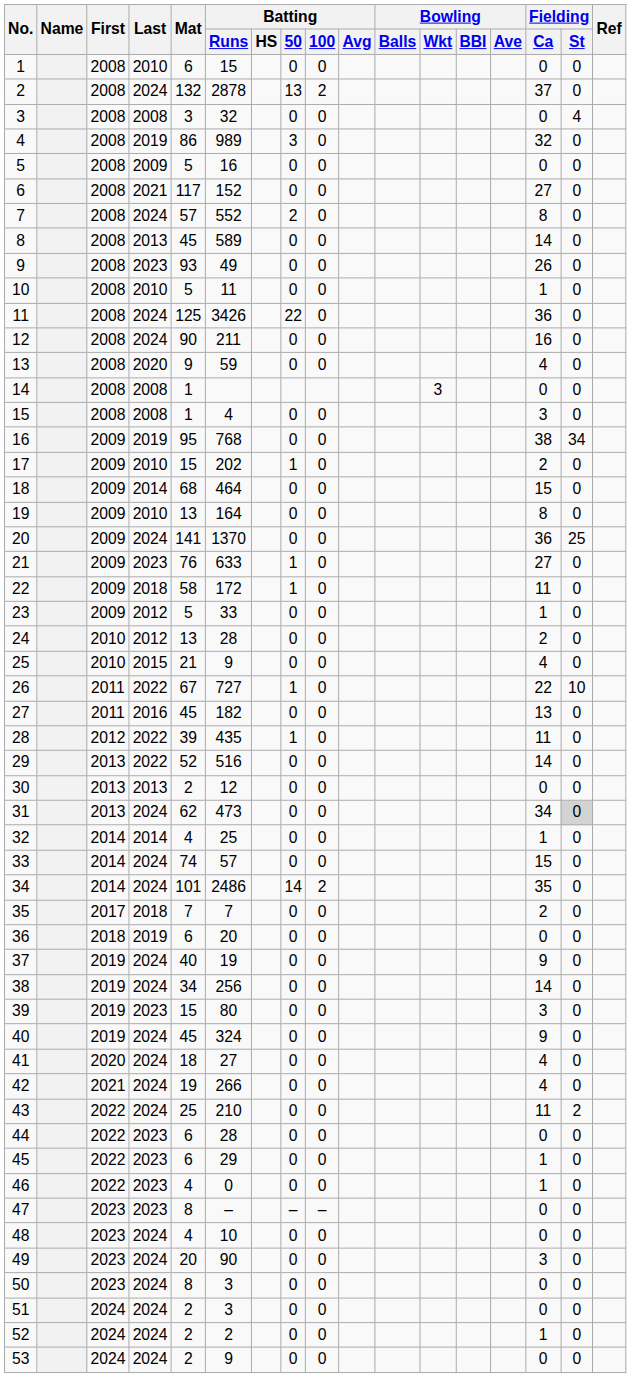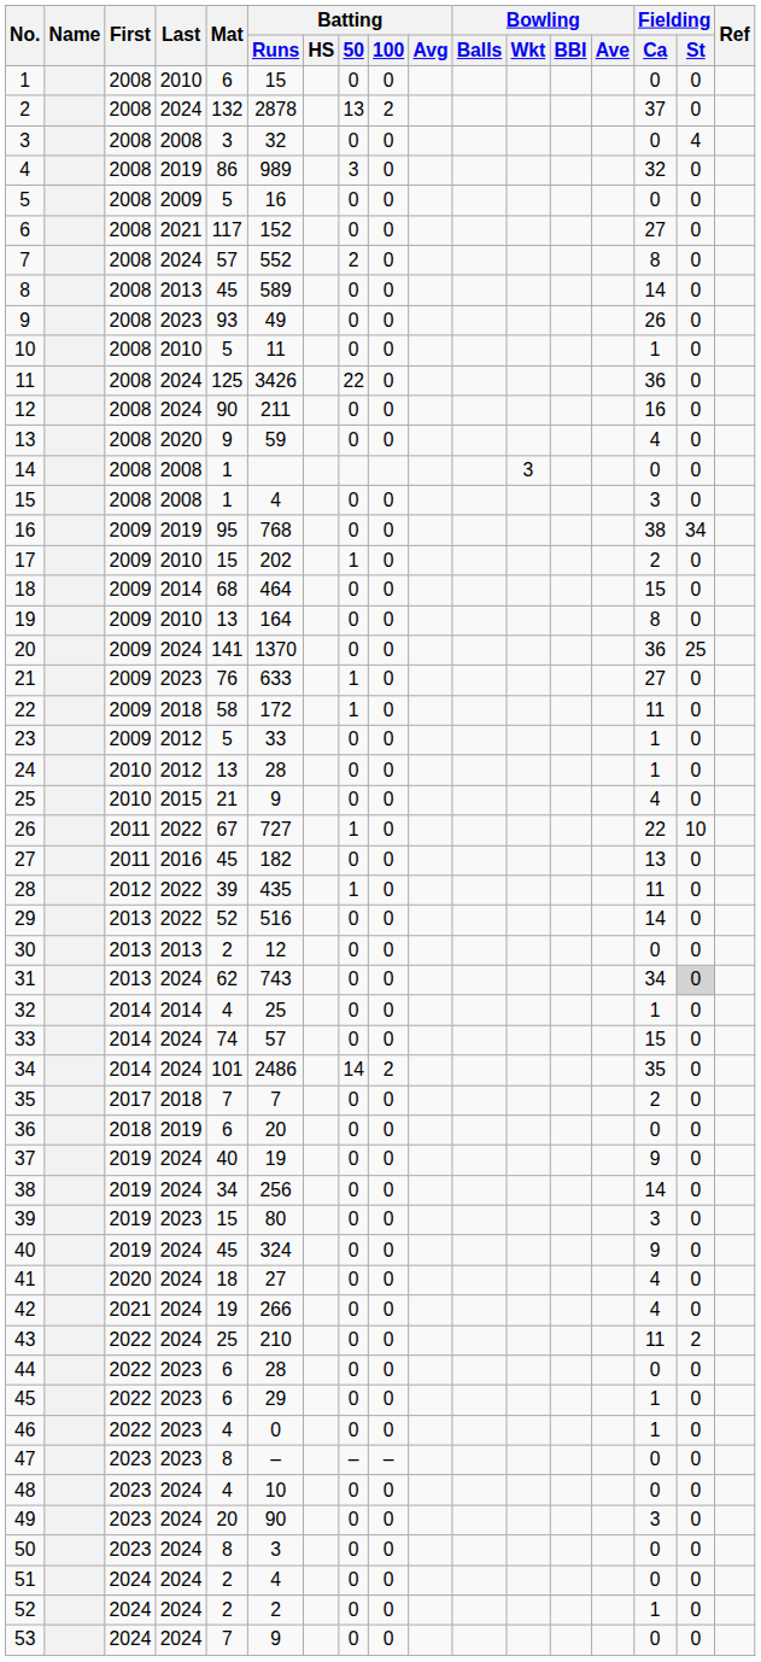24 | Fielding / Ca: 2 -> 1
31 | Batting / Runs: 473 -> 743
51 | Batting / Runs: 3 -> 4
53 | Mat: 2 -> 7
